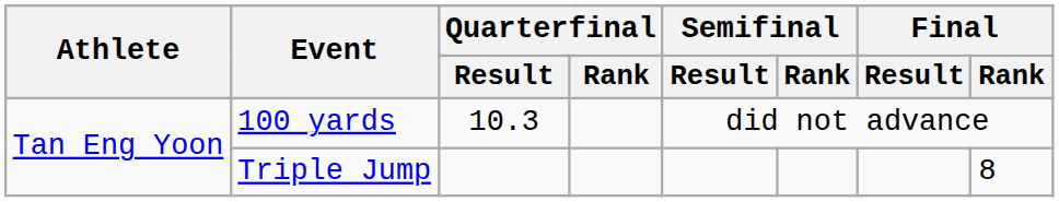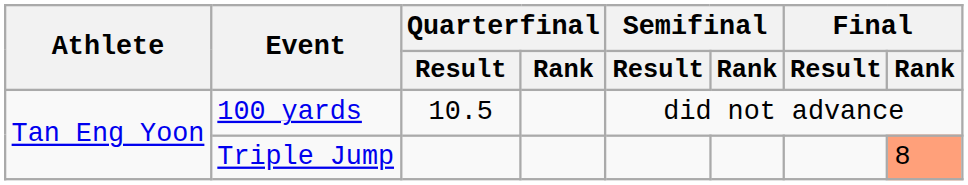100 yards | Quarterfinal / Result: 10.3 -> 10.5
Triple Jump | Final / Rank: no background -> lightsalmon background
